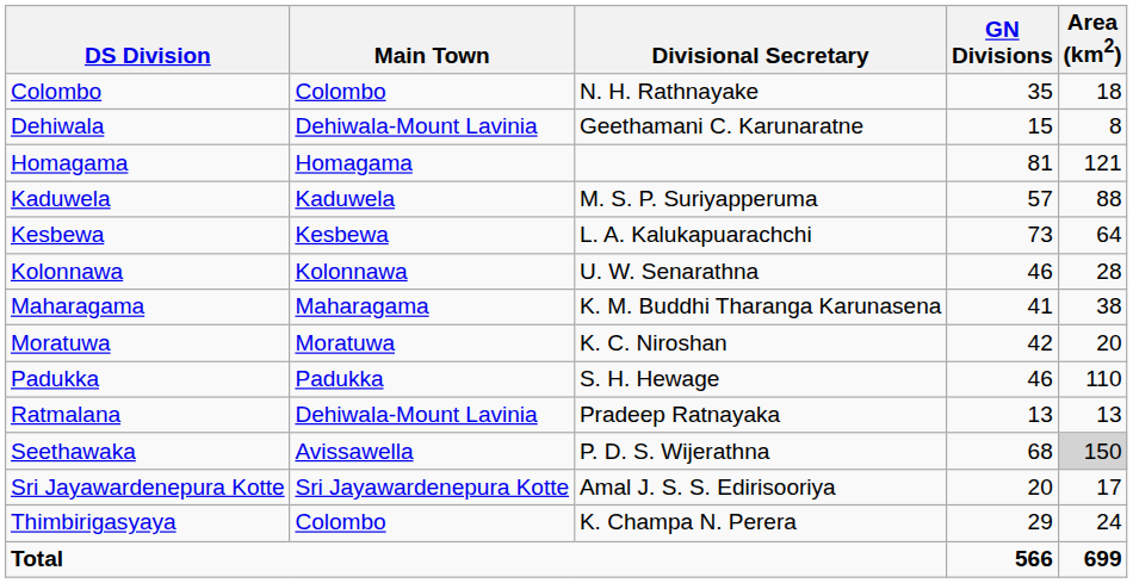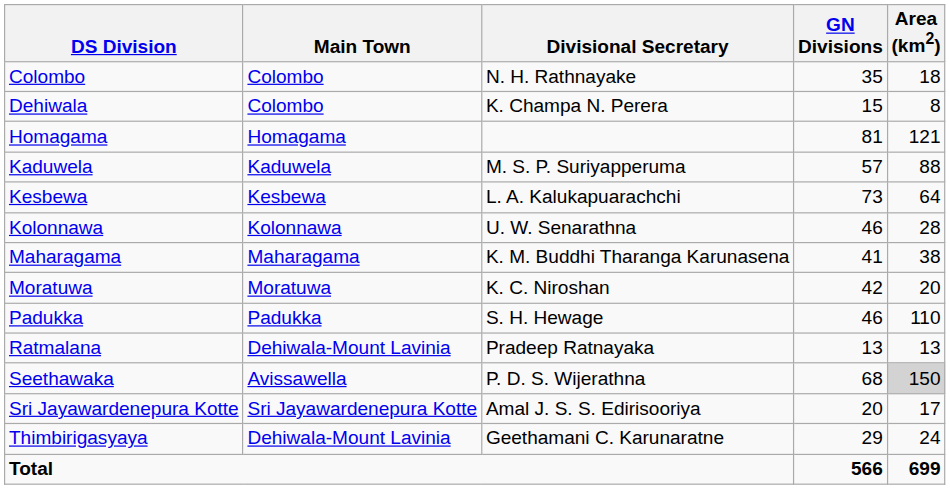Dehiwala | Main Town: Dehiwala-Mount Lavinia -> Colombo
Dehiwala | Divisional Secretary: Geethamani C. Karunaratne -> K. Champa N. Perera
Thimbirigasyaya | Main Town: Colombo -> Dehiwala-Mount Lavinia
Thimbirigasyaya | Divisional Secretary: K. Champa N. Perera -> Geethamani C. Karunaratne
